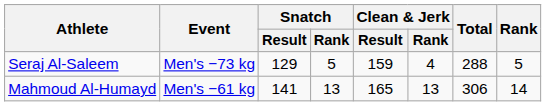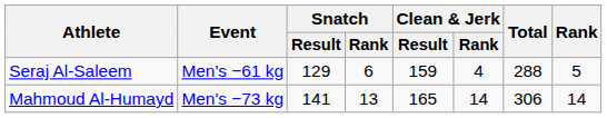Seraj Al-Saleem | Event: Men's −73 kg -> Men's −61 kg
Seraj Al-Saleem | Snatch / Rank: 5 -> 6
Mahmoud Al-Humayd | Event: Men's −61 kg -> Men's −73 kg
Mahmoud Al-Humayd | Clean & Jerk / Rank: 13 -> 14
